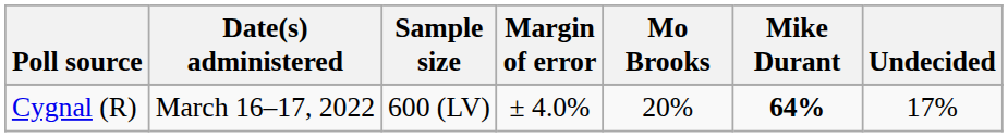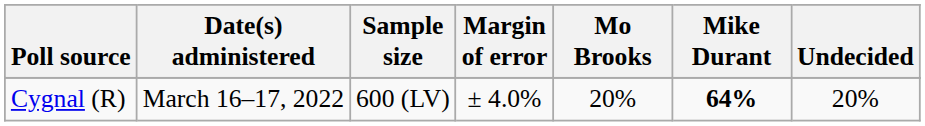Cygnal (R) | Undecided: 17% -> 20%
